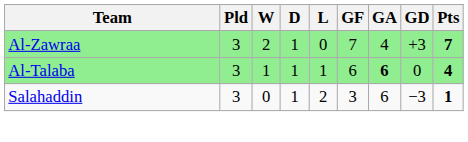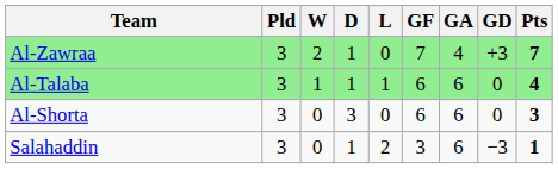Al-Talaba | GA: bold -> normal
+ row: Al-Shorta | 3 | 0 | 3 | 0 | 6 | 6 | 0 | 3
